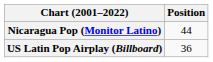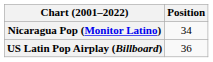Nicaragua Pop (Monitor Latino) | Position: 44 -> 34
